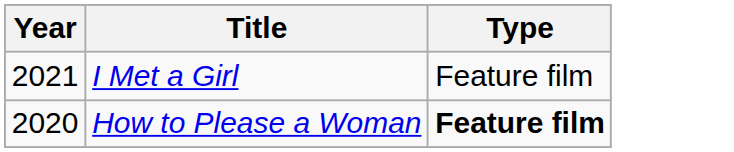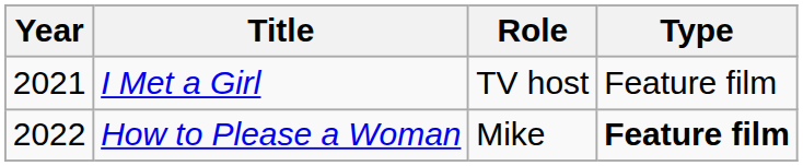+ column: Role | TV host | Mike
How to Please a Woman | Year: 2020 -> 2022
